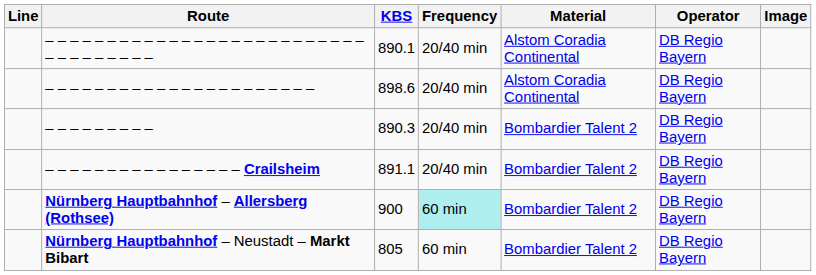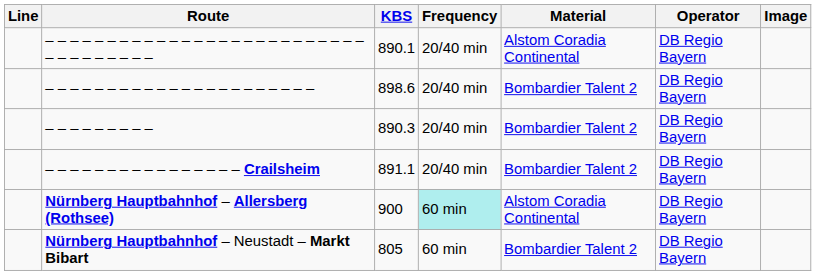– – – – – – – – – – – – – – – – – – – – – – | Material: Alstom Coradia Continental -> Bombardier Talent 2
Nürnberg Hauptbahnhof – Allersberg (Rothsee) | Material: Bombardier Talent 2 -> Alstom Coradia Continental
